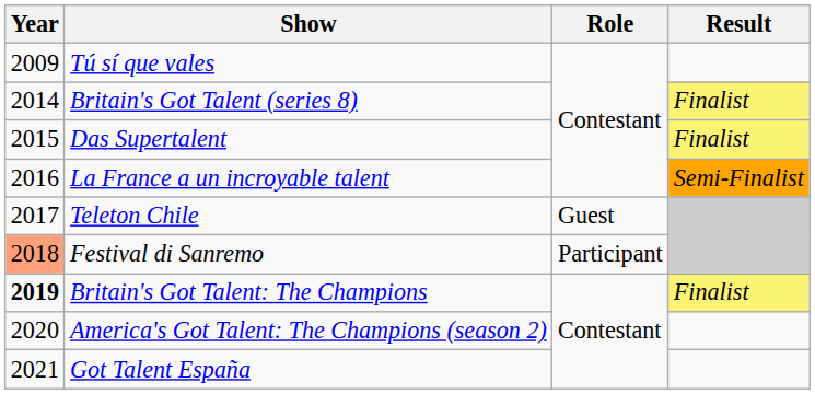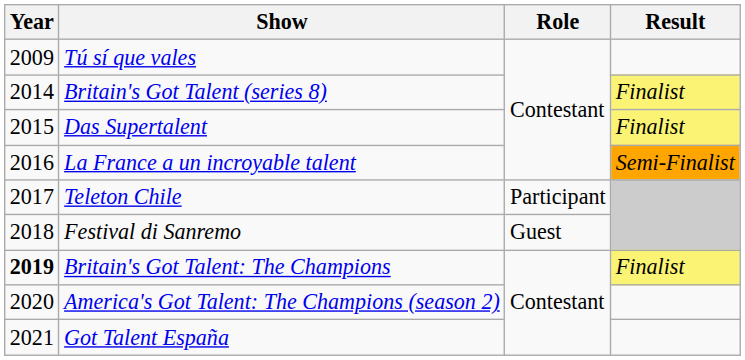Teleton Chile | Role: Guest -> Participant
Festival di Sanremo | Year: lightsalmon background -> no background
Festival di Sanremo | Role: Participant -> Guest
